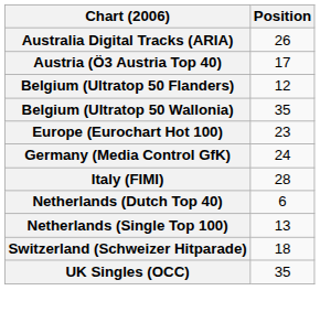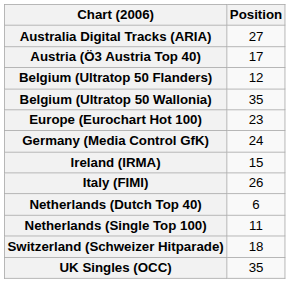Australia Digital Tracks (ARIA) | Position: 26 -> 27
+ row: Ireland (IRMA) | 15
Italy (FIMI) | Position: 28 -> 26
Netherlands (Single Top 100) | Position: 13 -> 11
